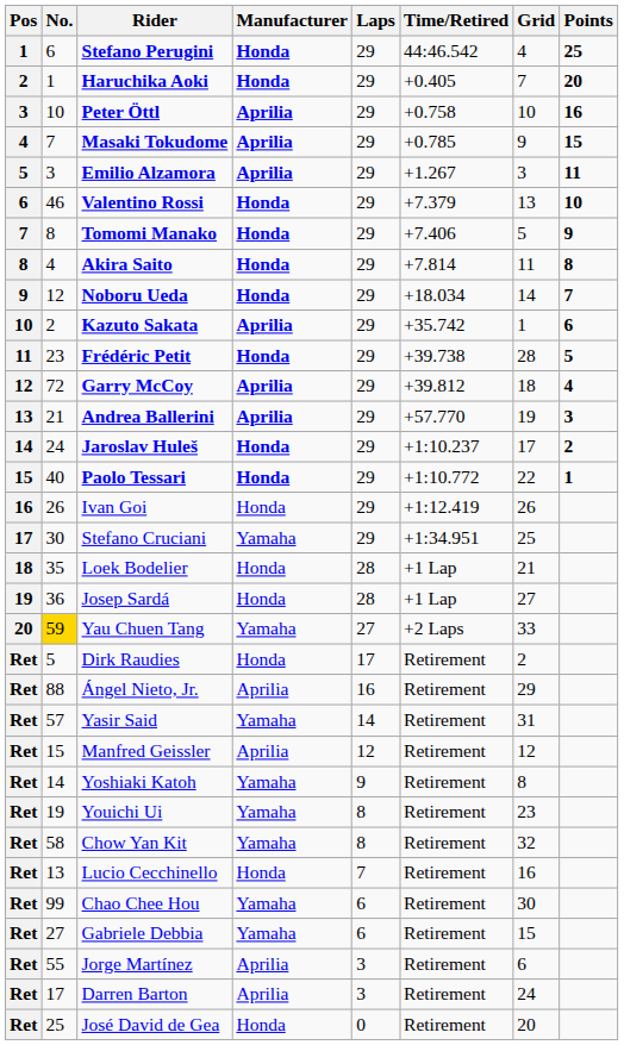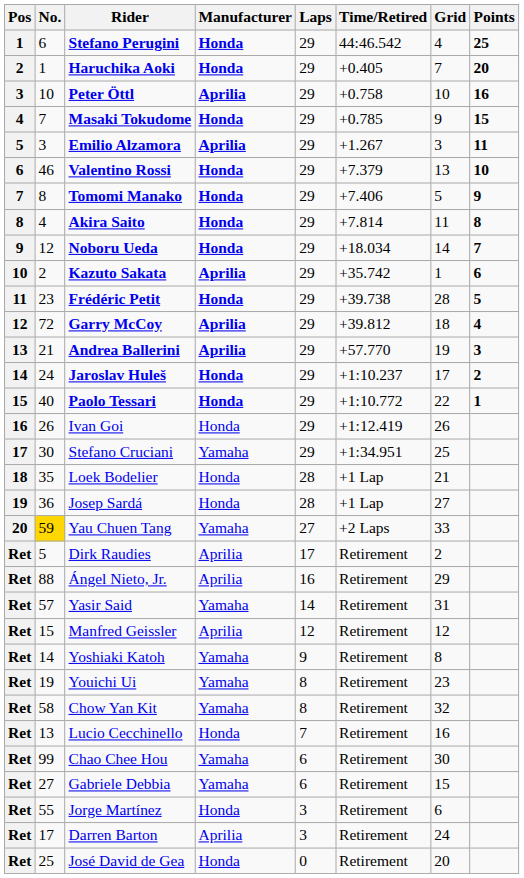Masaki Tokudome | Manufacturer: Aprilia -> Honda
Dirk Raudies | Manufacturer: Honda -> Aprilia
Jorge Martínez | Manufacturer: Aprilia -> Honda
